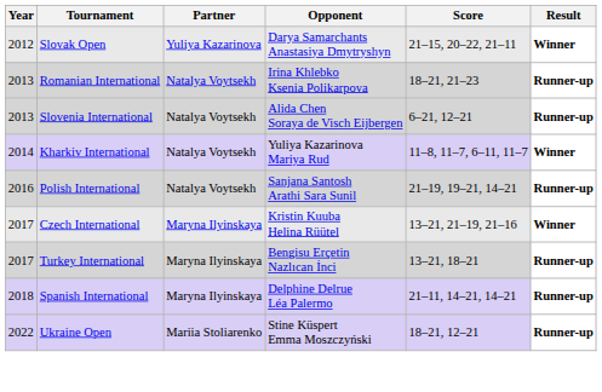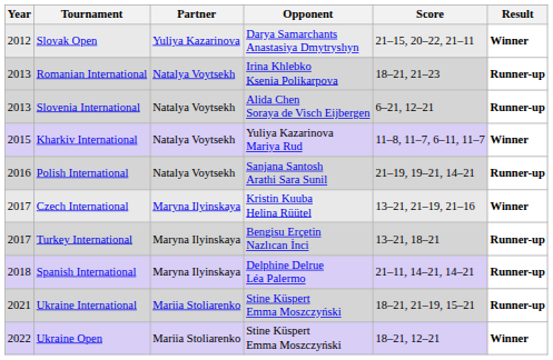Kharkiv International | Year: 2014 -> 2015
+ row: 2021 | Ukraine International | Mariia Stoliarenko | Stine Küspert Emma Moszczyński | 18–21, 21–19, 15–21 | Runner-up
Ukraine Open | Result: Runner-up -> Winner
